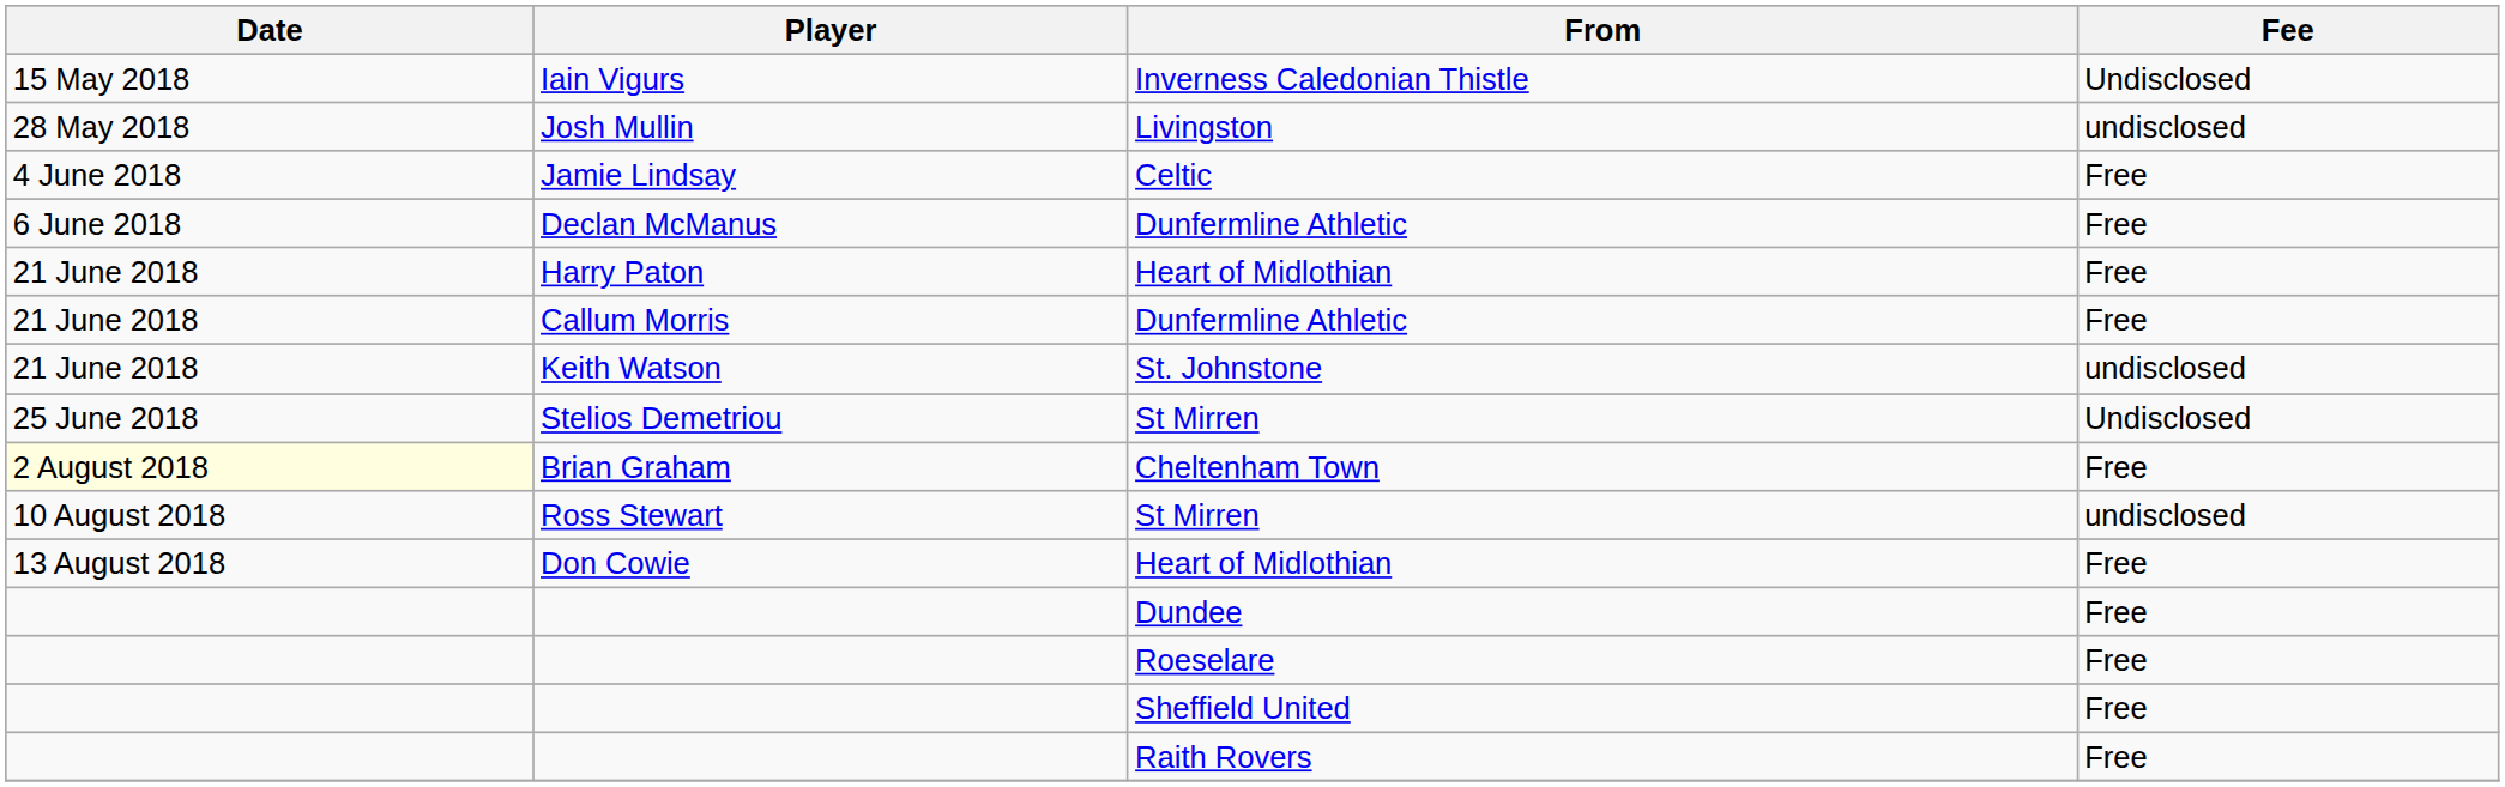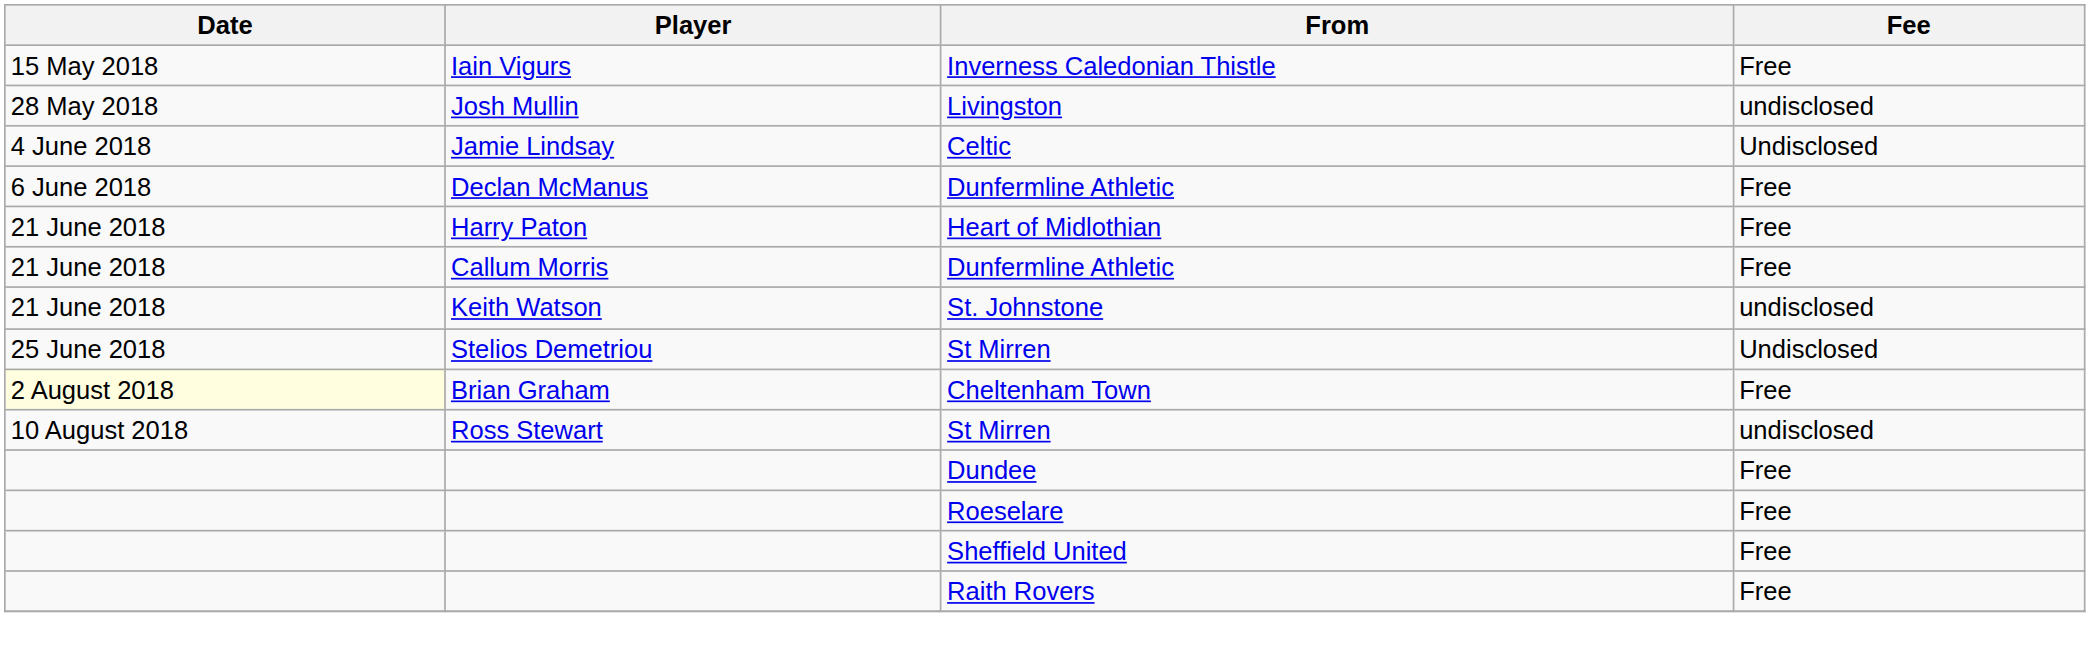Iain Vigurs | Fee: Undisclosed -> Free
Jamie Lindsay | Fee: Free -> Undisclosed
- row: 13 August 2018 | Don Cowie | Heart of Midlothian | Free
